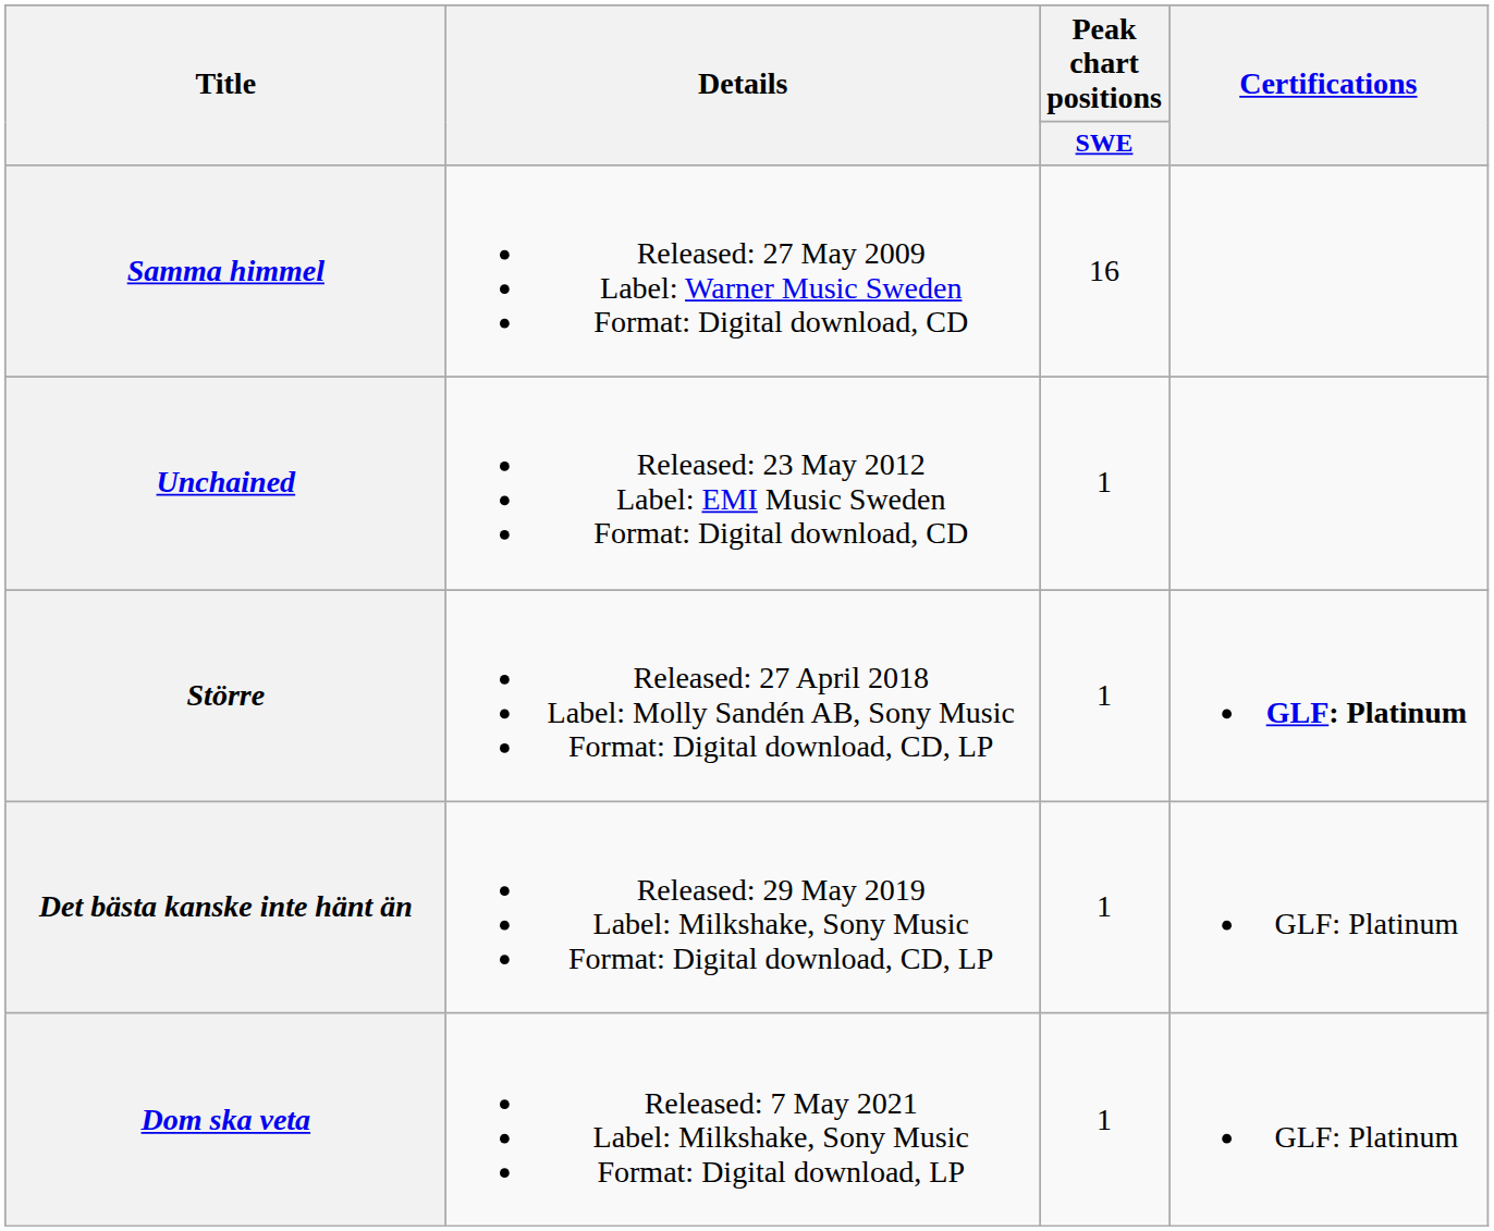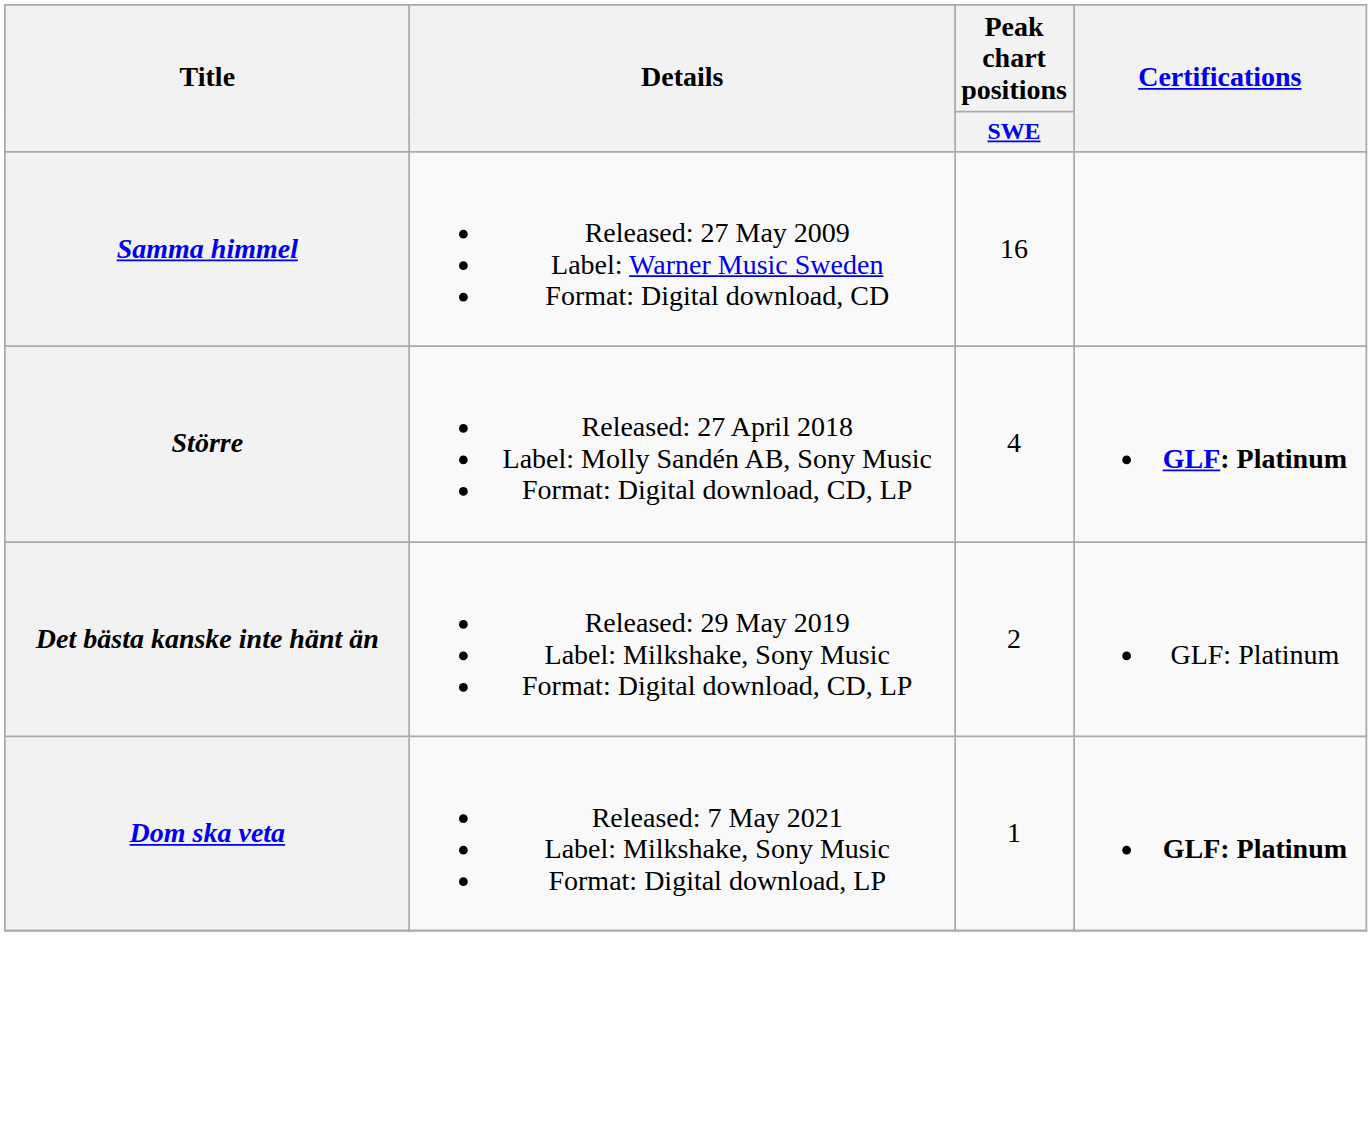- row: Unchained | Released: 23 May 2012 Label: EMI Music Sweden Format: Digital download, CD | 1
Större | Peak chart positions / SWE: 1 -> 4
Det bästa kanske inte hänt än | Peak chart positions / SWE: 1 -> 2
Dom ska veta | Certifications: normal -> bold
